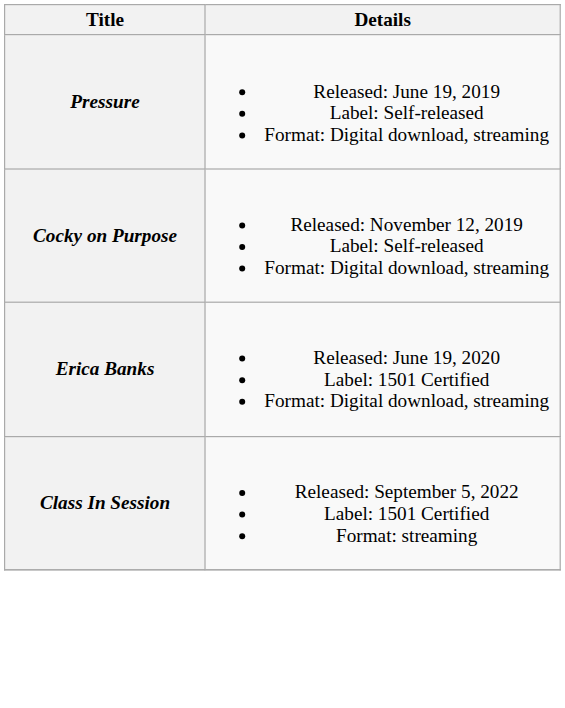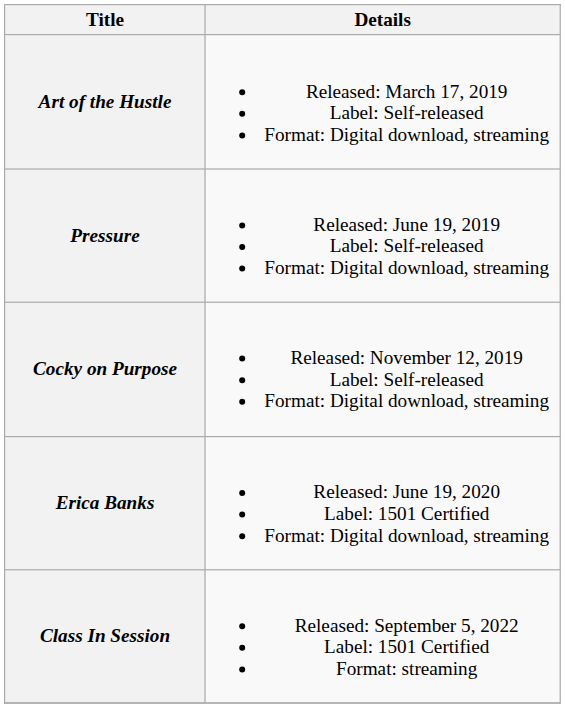+ row: Art of the Hustle | Released: March 17, 2019 Label: Self-released Format: Digital download, streaming
